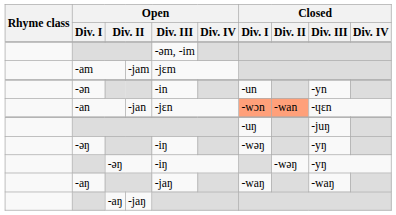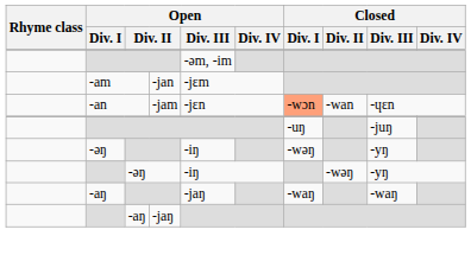-am | column 4: -jam -> -jan
- row: -ən | -in | -un | -yn
-an | column 4: -jan -> -jam
-an | Closed / Div. II: lightsalmon background -> no background
